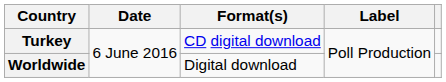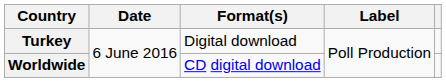Turkey | Format(s): CD digital download -> Digital download
Worldwide | Format(s): Digital download -> CD digital download
